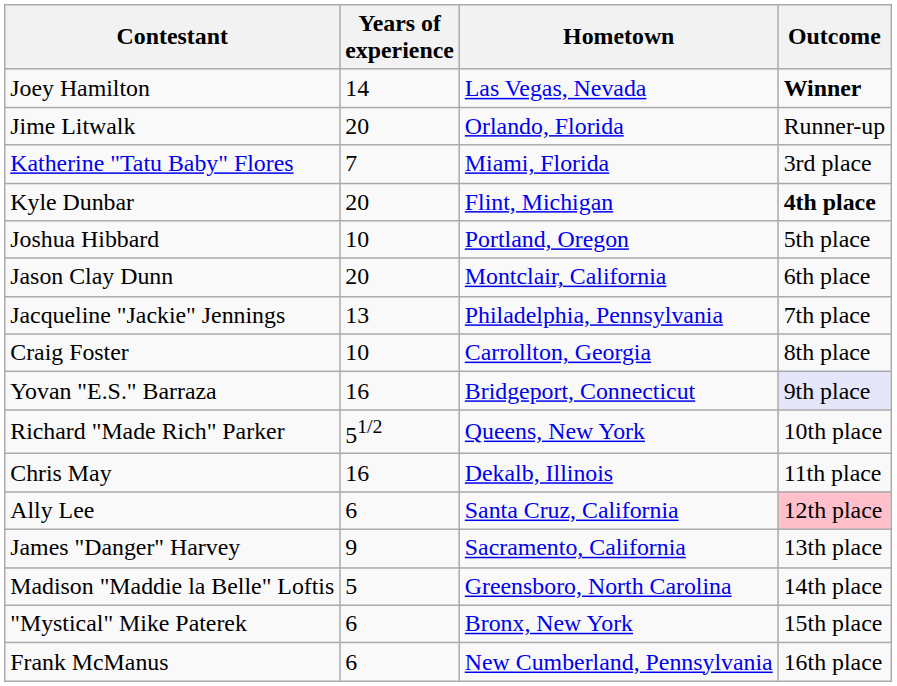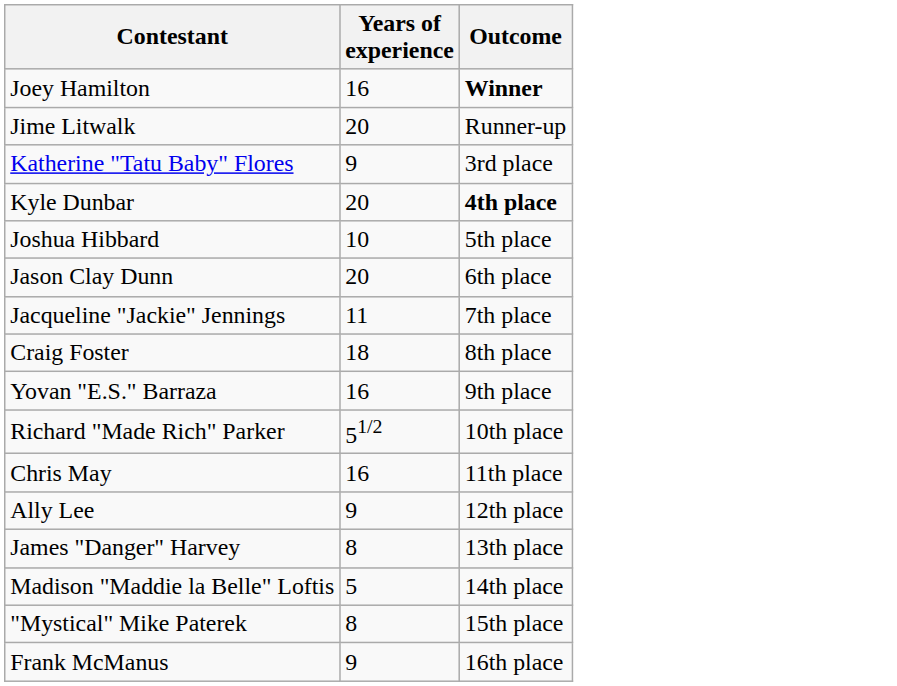- column: Hometown | Las Vegas, Nevada | Orlando, Florida | Miami, Florida | Flint, Michigan | Portland, Oregon | Montclair, California | Philadelphia, Pennsylvania | Carrollton, Georgia | Bridgeport, Connecticut | Queens, New York | Dekalb, Illinois | Santa Cruz, California | Sacramento, California | Greensboro, North Carolina | Bronx, New York | New Cumberland, Pennsylvania
Joey Hamilton | Years of experience: 14 -> 16
Katherine "Tatu Baby" Flores | Years of experience: 7 -> 9
Jacqueline "Jackie" Jennings | Years of experience: 13 -> 11
Craig Foster | Years of experience: 10 -> 18
Yovan "E.S." Barraza | Outcome: lavender background -> no background
Ally Lee | Years of experience: 6 -> 9
Ally Lee | Outcome: pink background -> no background
James "Danger" Harvey | Years of experience: 9 -> 8
"Mystical" Mike Paterek | Years of experience: 6 -> 8
Frank McManus | Years of experience: 6 -> 9
